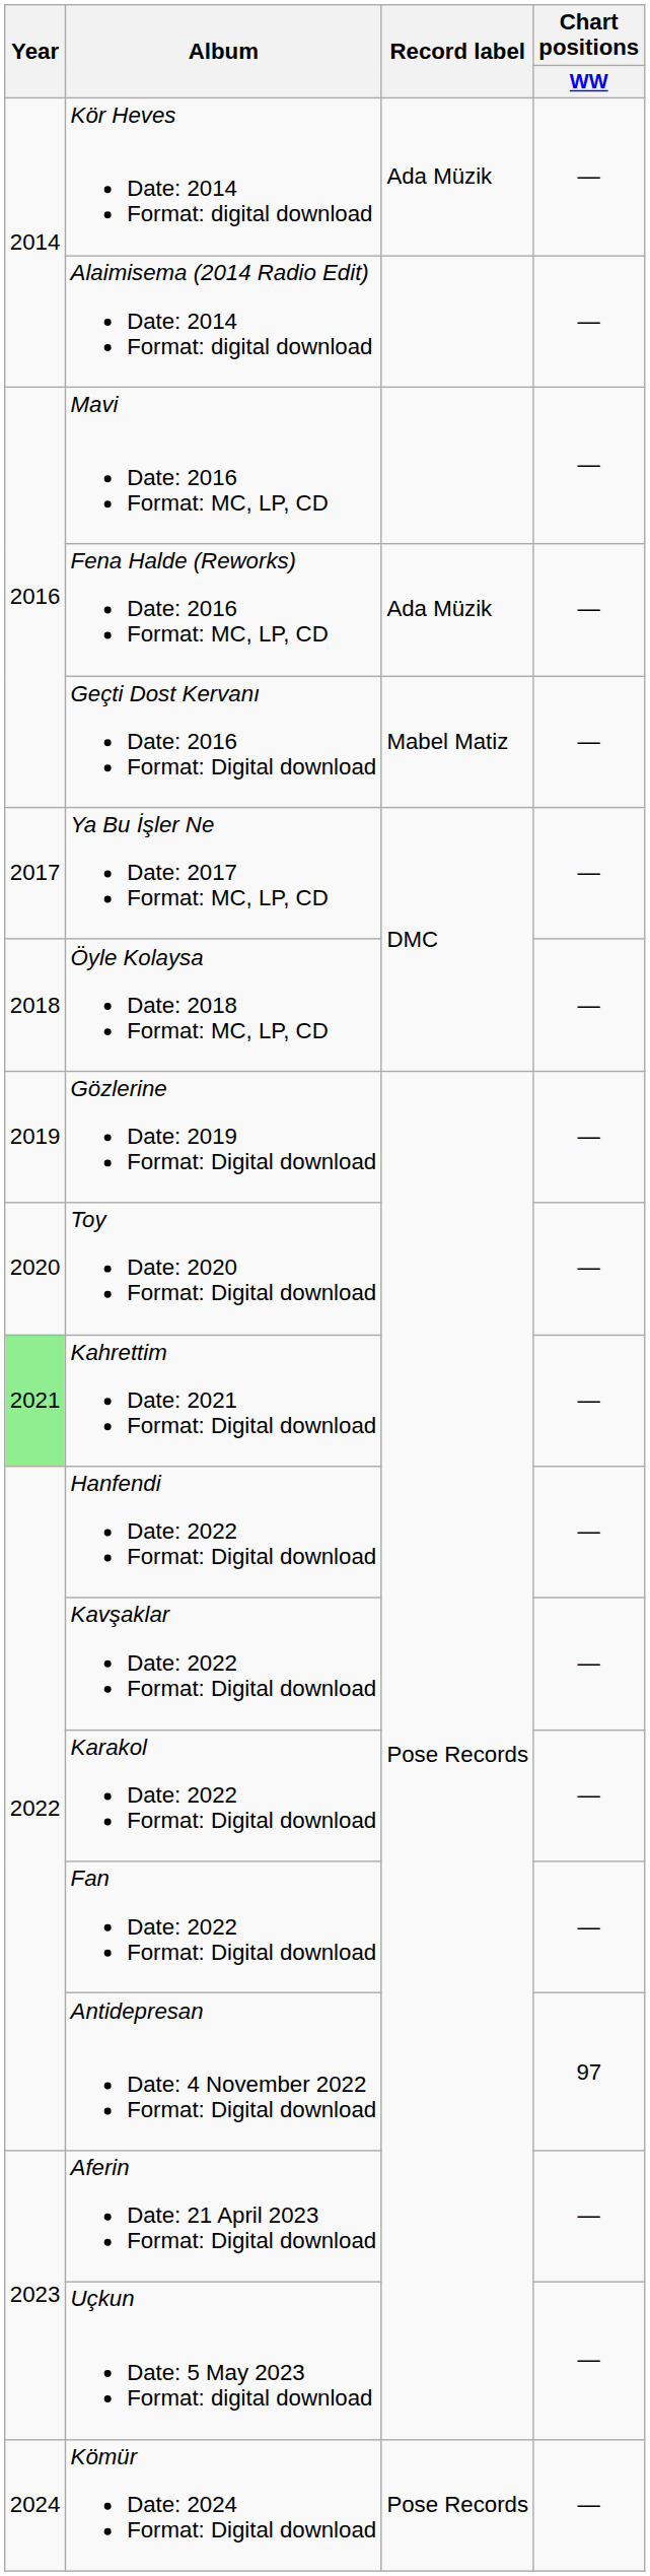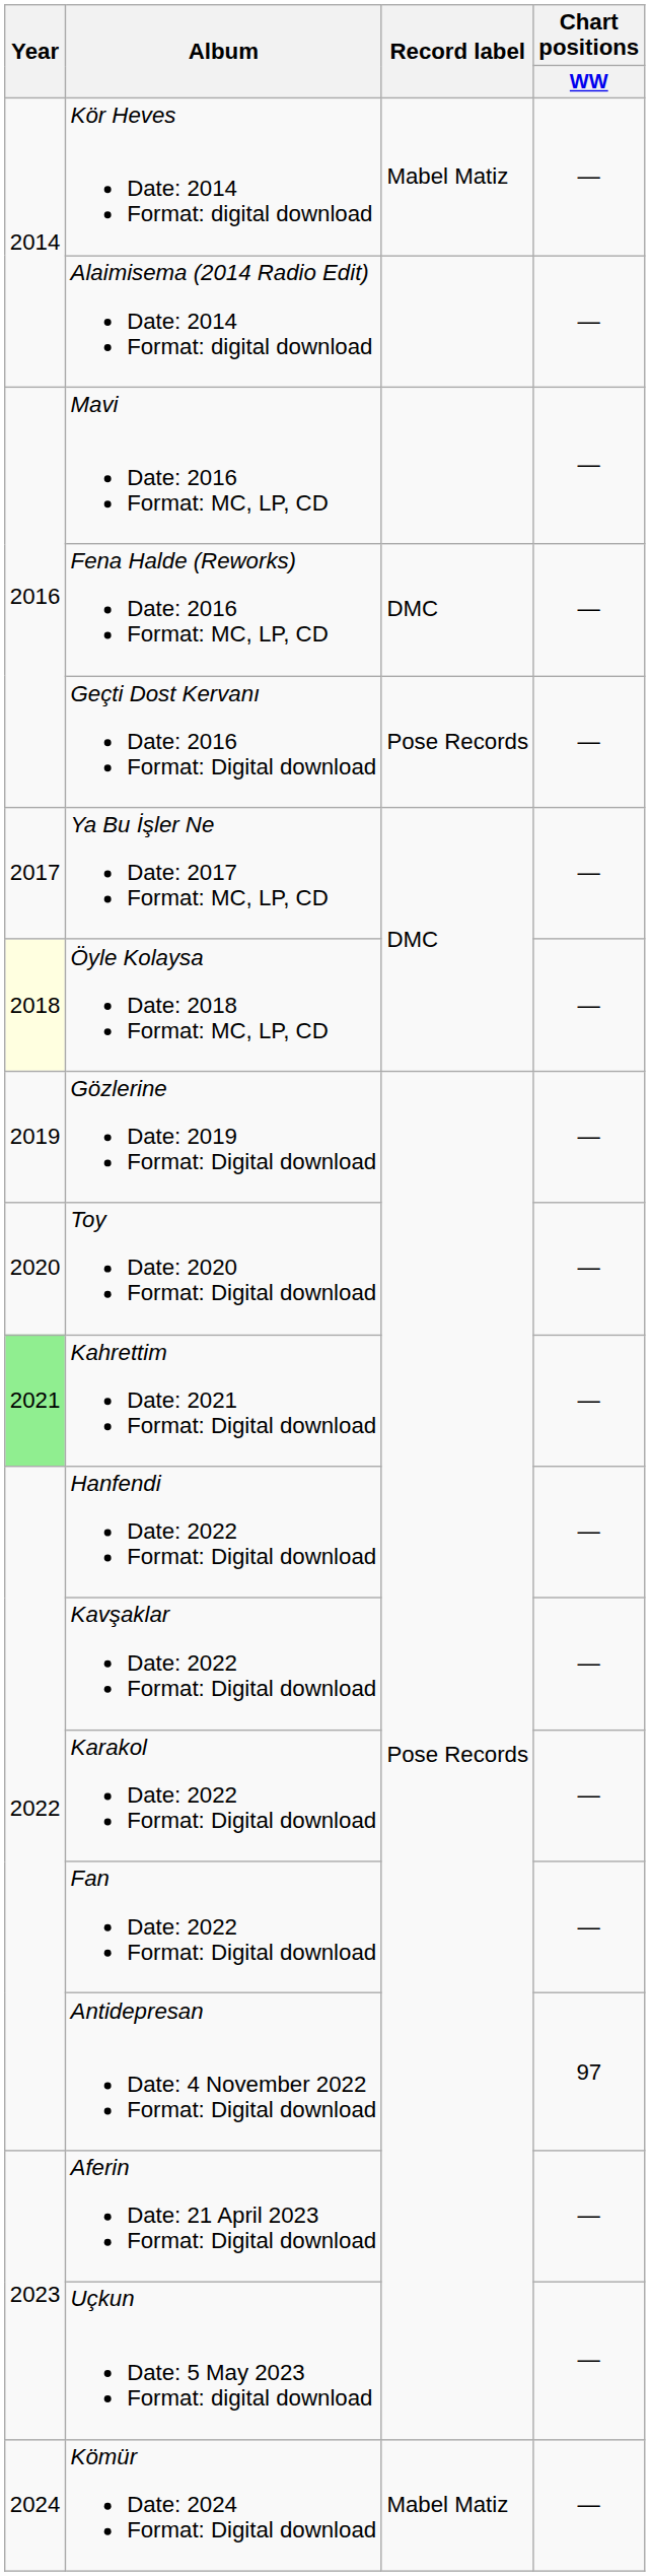Kör Heves Date: 2014 Format: digital download | Record label: Ada Müzik -> Mabel Matiz
Fena Halde (Reworks) Date: 2016 Format: MC, LP, CD | Record label: Ada Müzik -> DMC
Geçti Dost Kervanı Date: 2016 Format: Digital download | Record label: Mabel Matiz -> Pose Records
Öyle Kolaysa Date: 2018 Format: MC, LP, CD | Year: no background -> lightyellow background
Kömür Date: 2024 Format: Digital download | Record label: Pose Records -> Mabel Matiz
